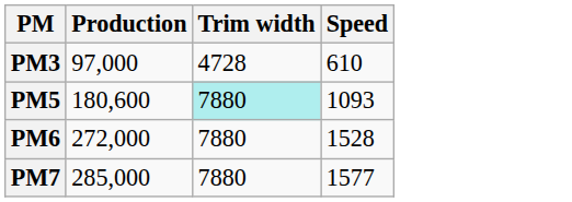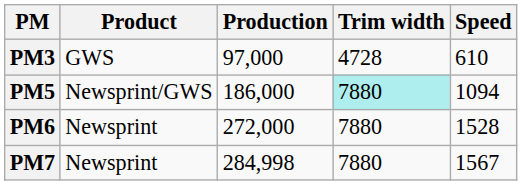+ column: Product | GWS | Newsprint/GWS | Newsprint | Newsprint
PM5 | Production: 180,600 -> 186,000
PM5 | Speed: 1093 -> 1094
PM7 | Production: 285,000 -> 284,998
PM7 | Speed: 1577 -> 1567
